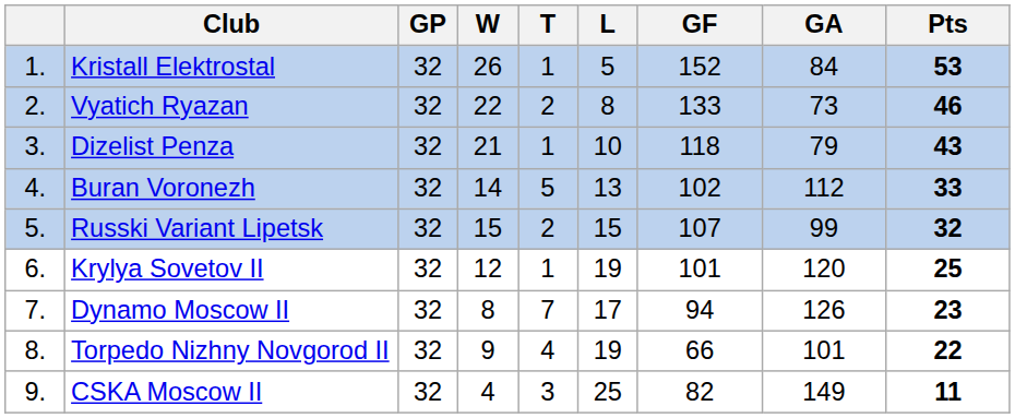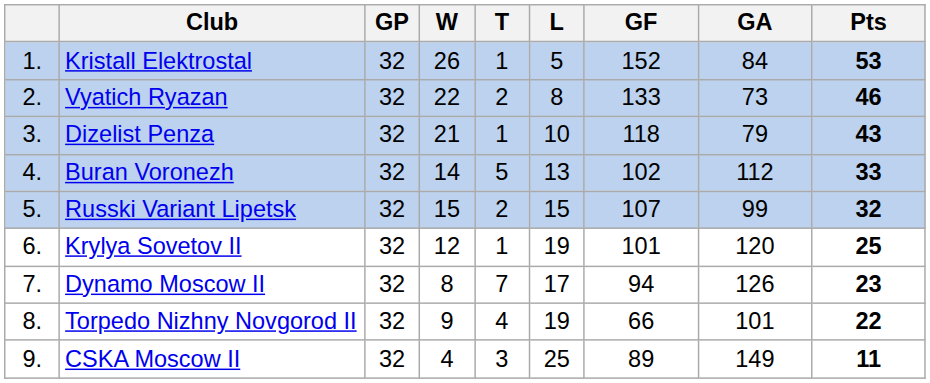CSKA Moscow II | GF: 82 -> 89
